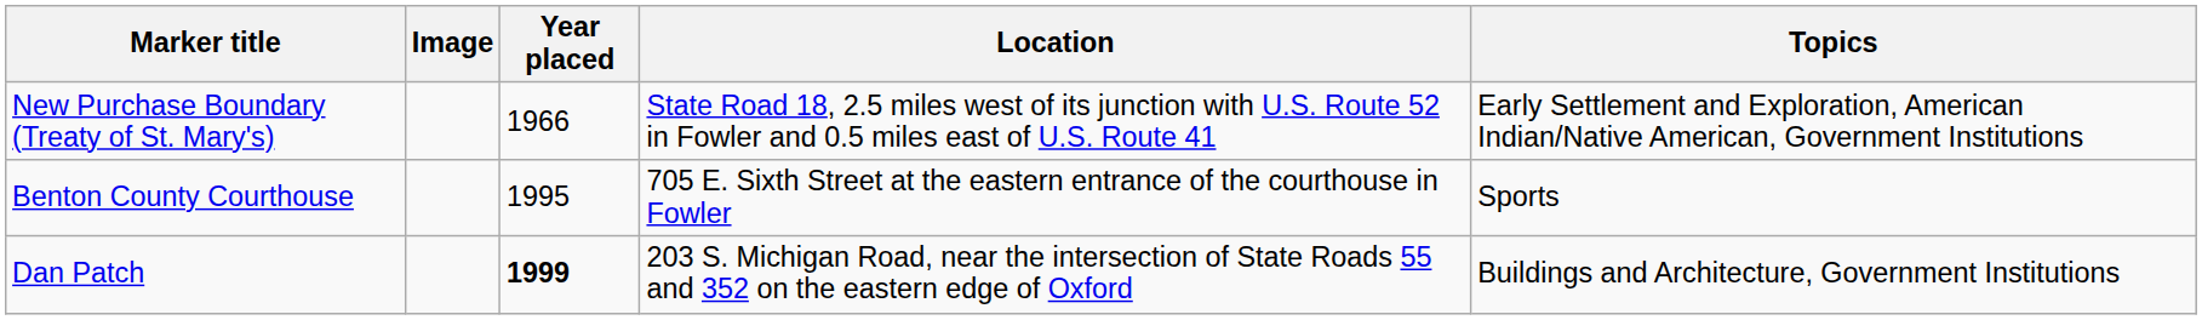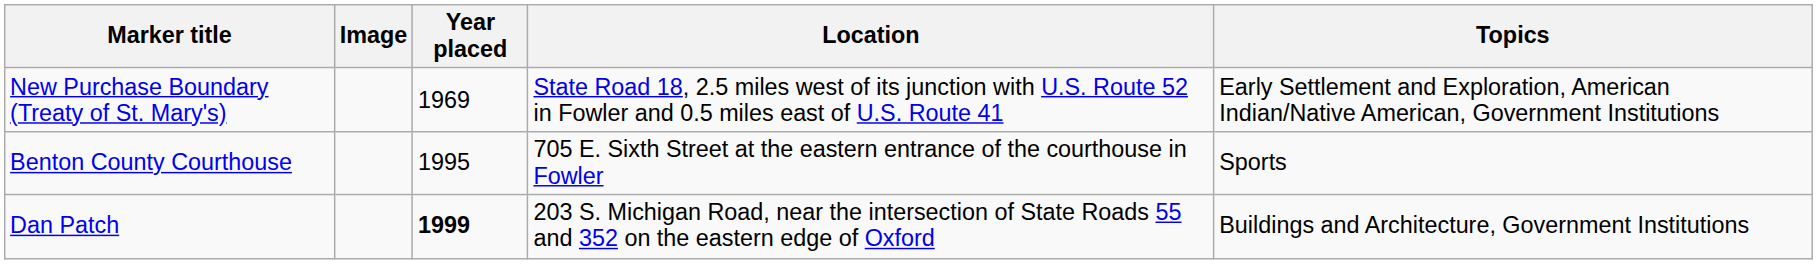New Purchase Boundary (Treaty of St. Mary's) | Year placed: 1966 -> 1969
